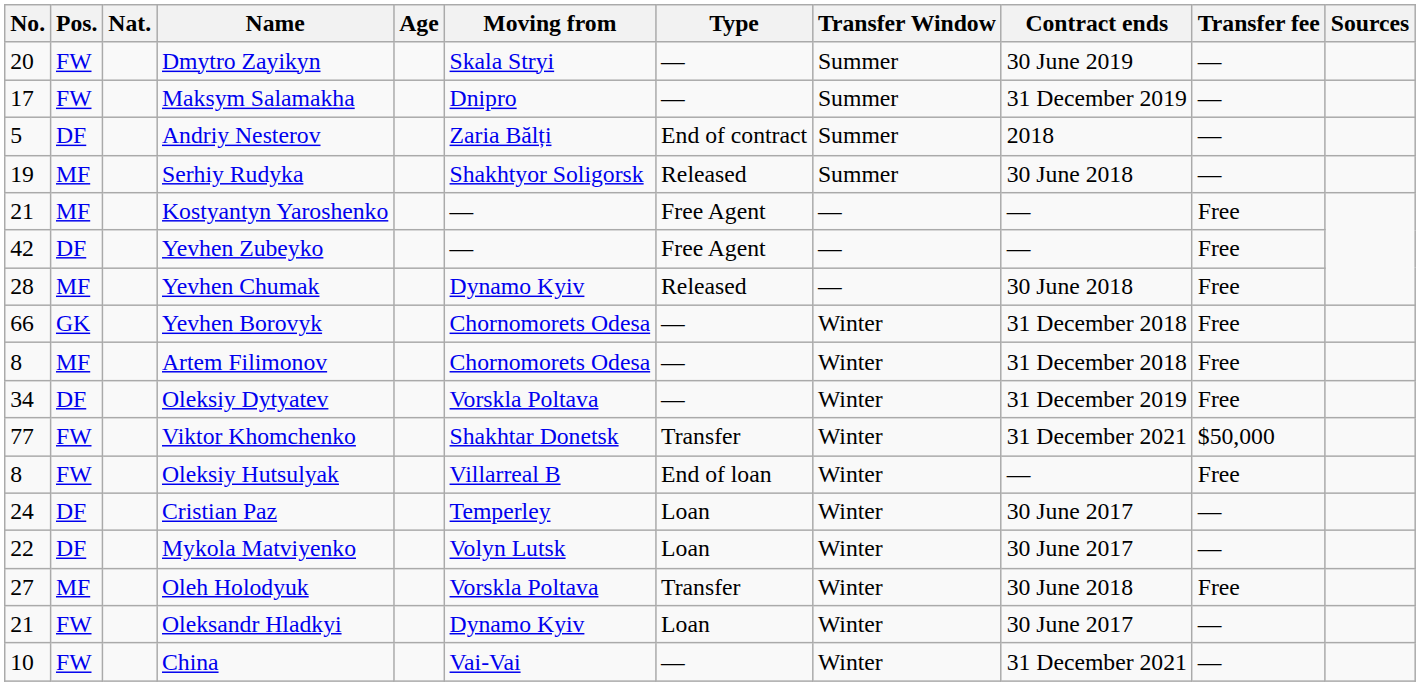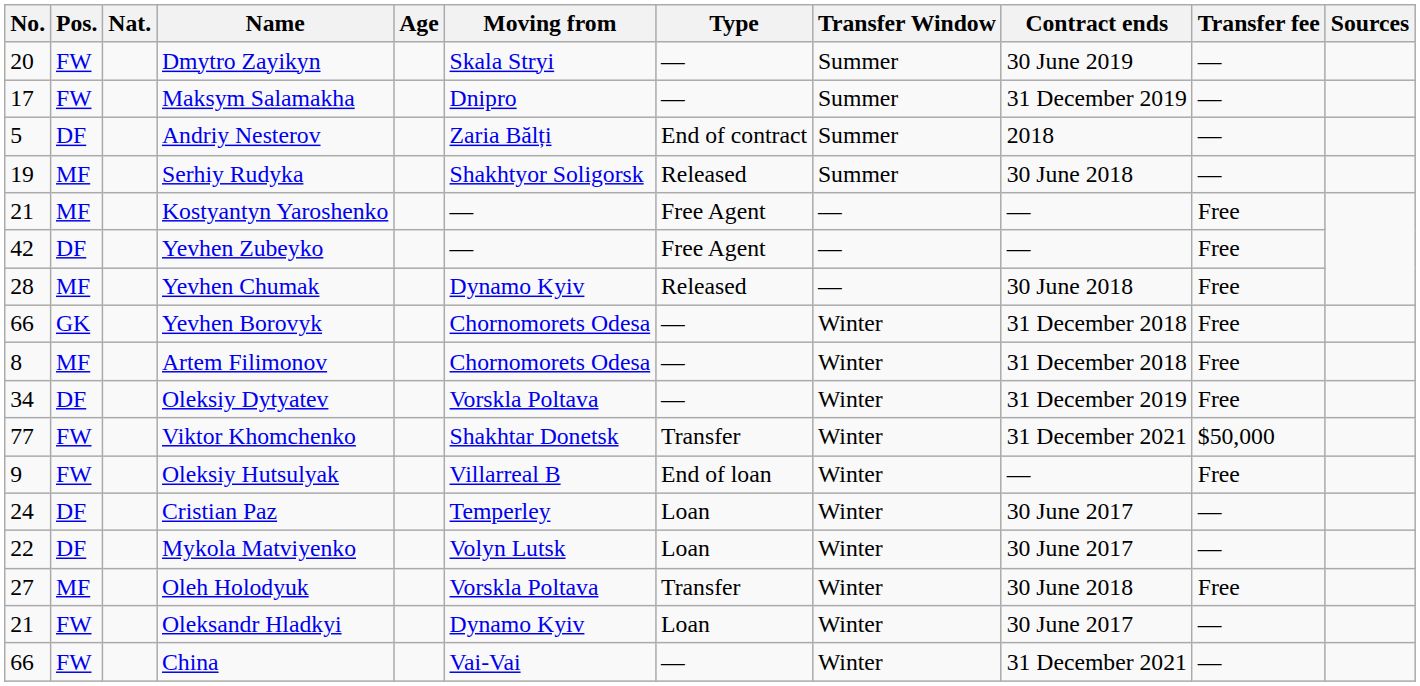Oleksiy Hutsulyak | No.: 8 -> 9
China | No.: 10 -> 66
